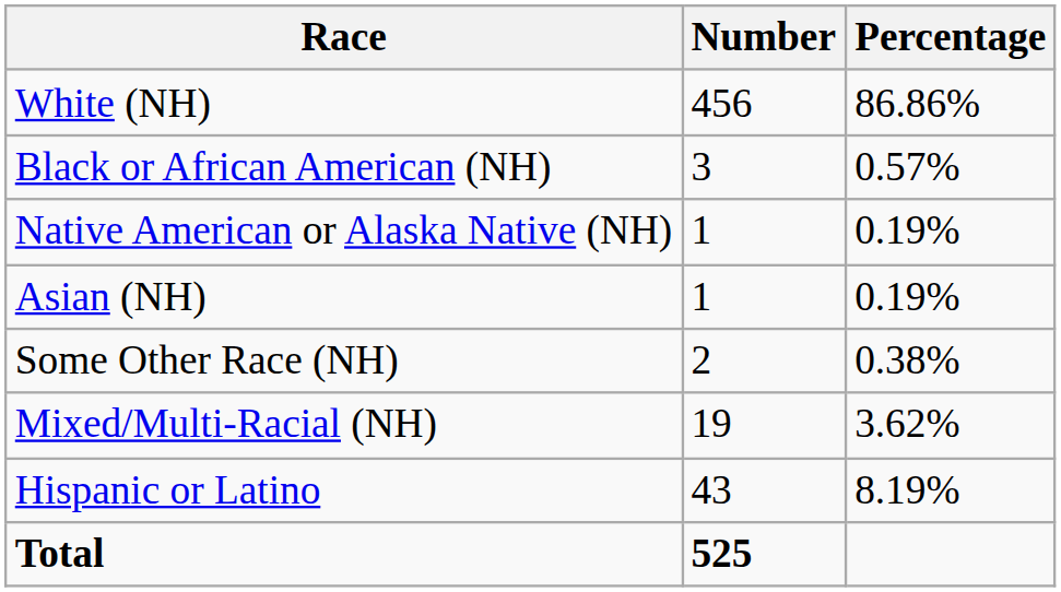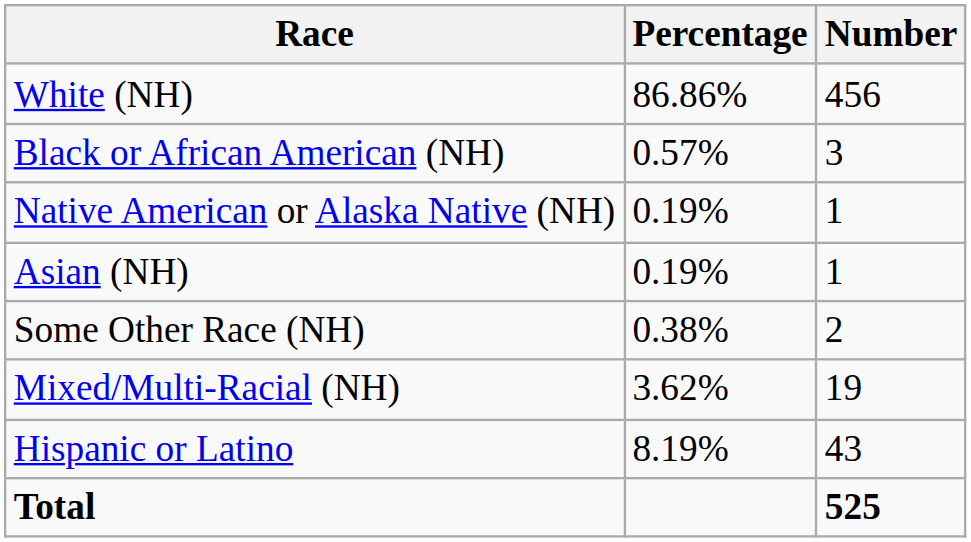columns swapped: Number <-> Percentage
